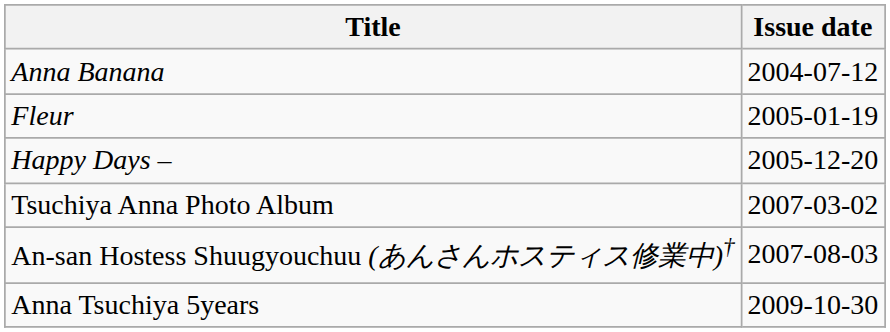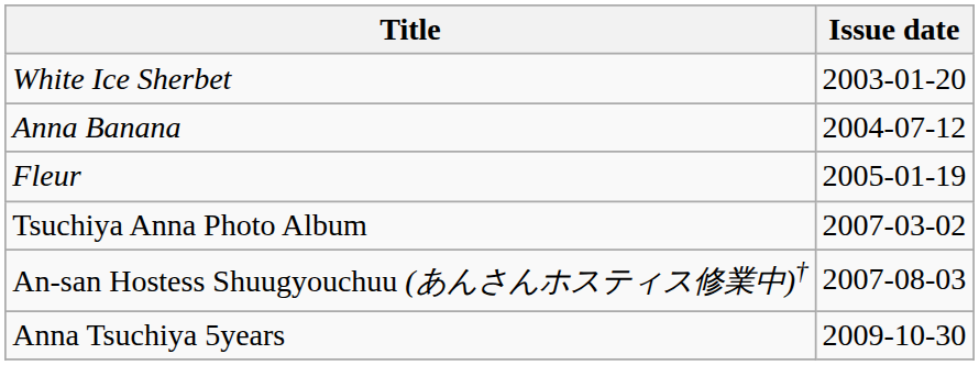+ row: White Ice Sherbet | 2003-01-20
- row: Happy Days – | 2005-12-20
